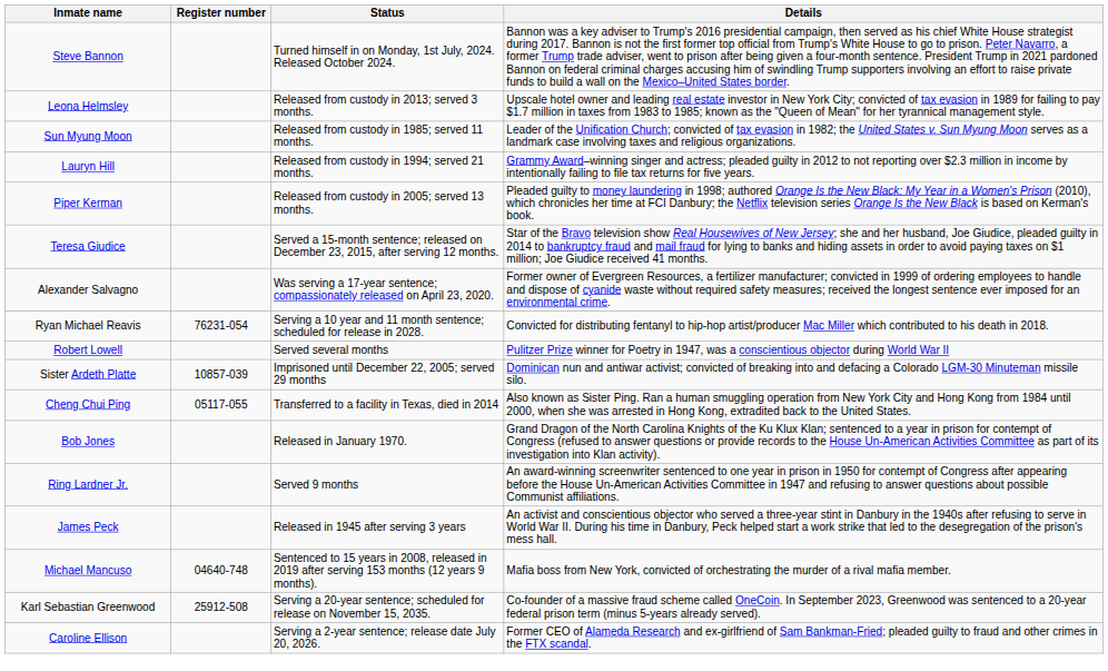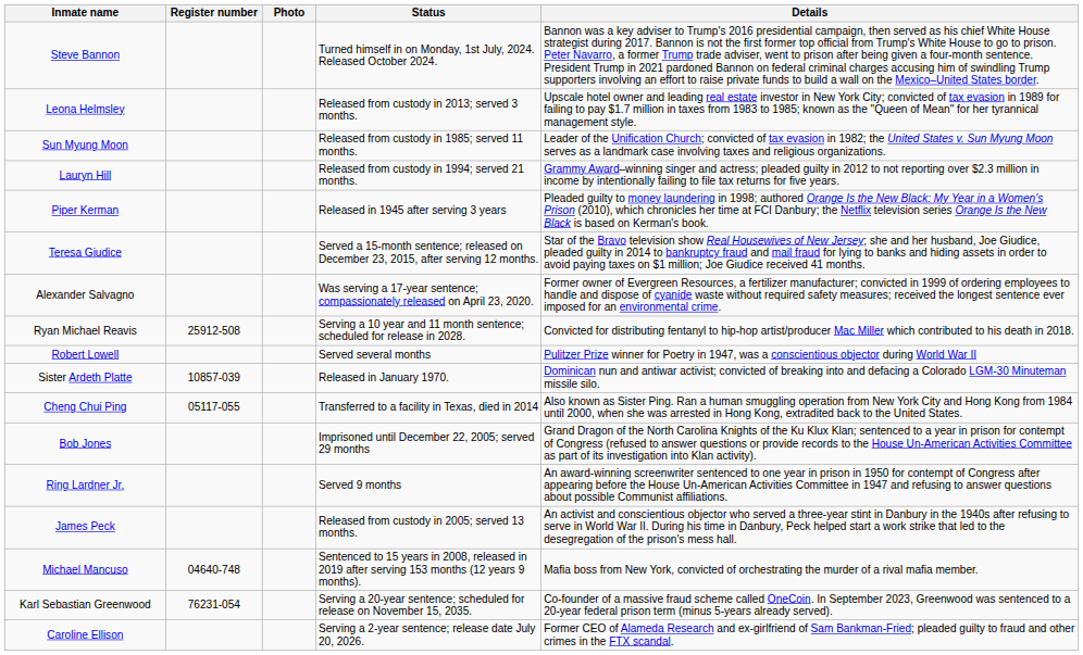+ column: Photo
Piper Kerman | Status: Released from custody in 2005; served 13 months. -> Released in 1945 after serving 3 years
Ryan Michael Reavis | Register number: 76231-054 -> 25912-508
Sister Ardeth Platte | Status: Imprisoned until December 22, 2005; served 29 months -> Released in January 1970.
Bob Jones | Status: Released in January 1970. -> Imprisoned until December 22, 2005; served 29 months
James Peck | Status: Released in 1945 after serving 3 years -> Released from custody in 2005; served 13 months.
Karl Sebastian Greenwood | Register number: 25912-508 -> 76231-054
